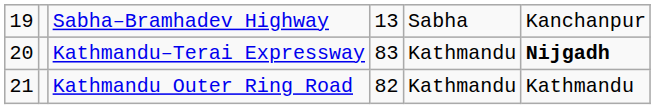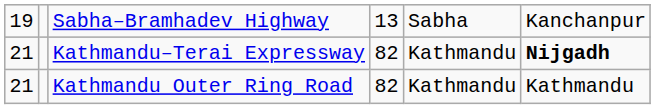Kathmandu–Terai Expressway | column 1: 20 -> 21
Kathmandu–Terai Expressway | column 4: 83 -> 82
